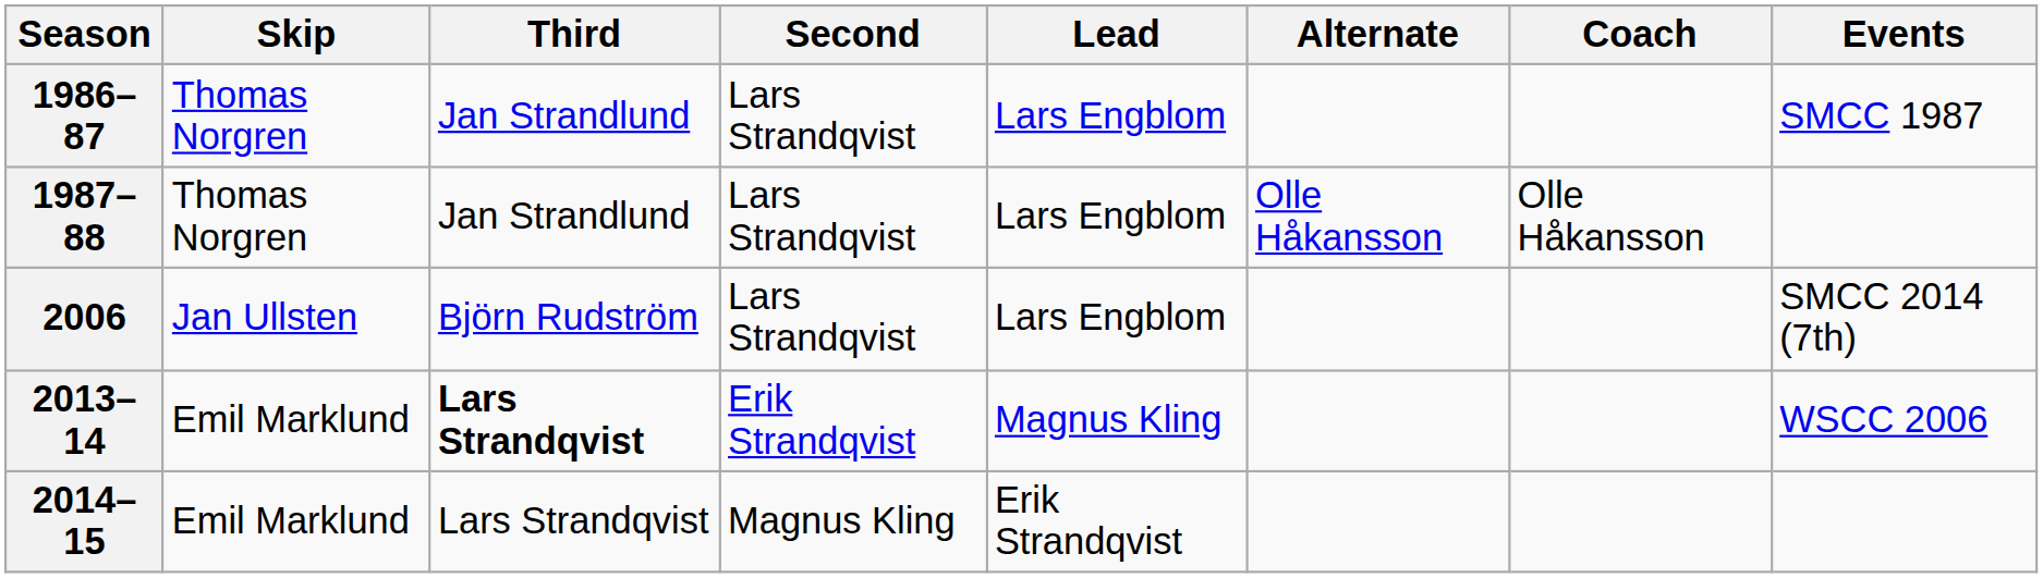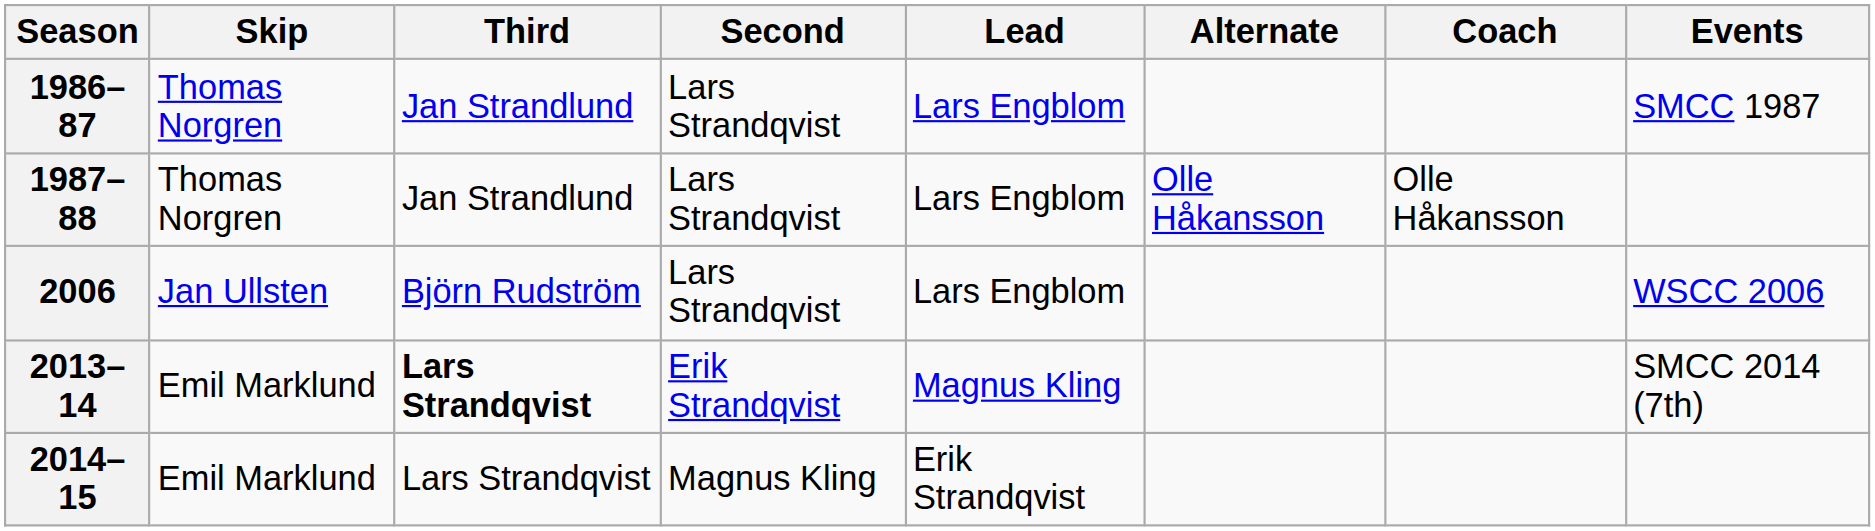2006 | Events: SMCC 2014 (7th) -> WSCC 2006
2013–14 | Events: WSCC 2006 -> SMCC 2014 (7th)
